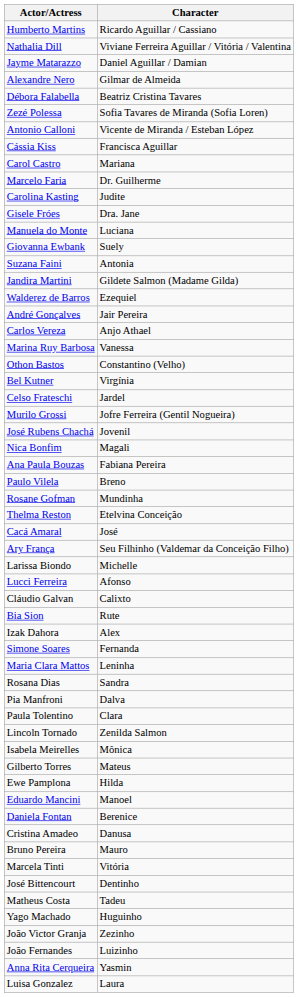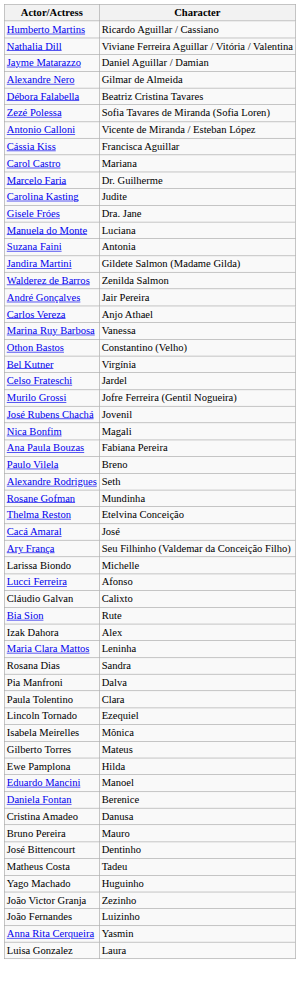- row: Giovanna Ewbank | Suely
Walderez de Barros | Character: Ezequiel -> Zenilda Salmon
+ row: Alexandre Rodrigues | Seth
- row: Simone Soares | Fernanda
Lincoln Tornado | Character: Zenilda Salmon -> Ezequiel
- row: Marcela Tinti | Vitória
